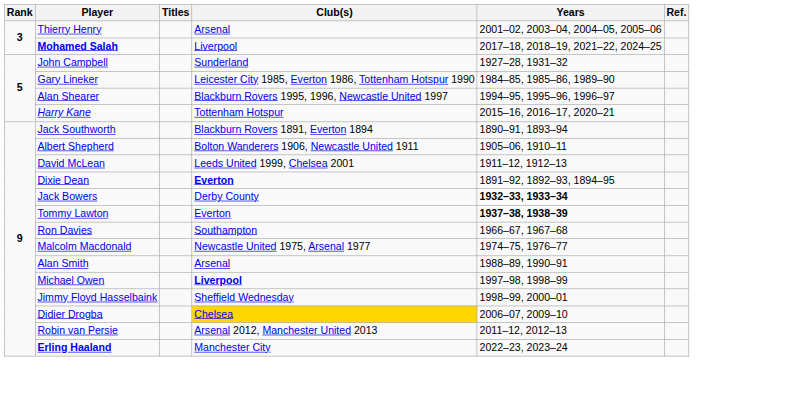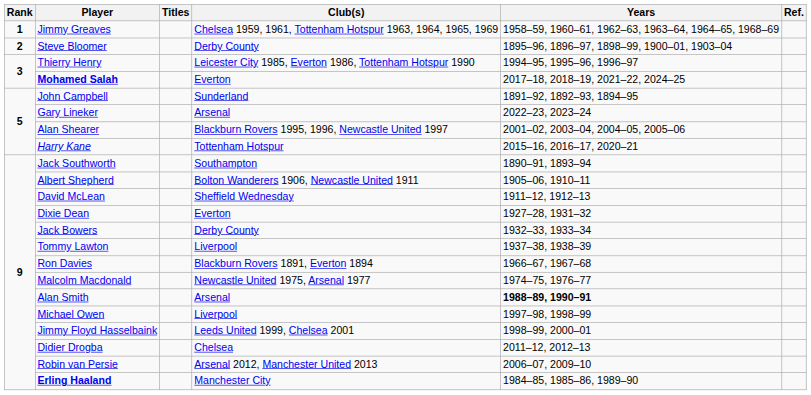+ row: 1 | Jimmy Greaves | Chelsea 1959, 1961, Tottenham Hotspur 1963, 1964, 1965, 1969 | 1958–59, 1960–61, 1962–63, 1963–64, 1964–65, 1968–69
+ row: 2 | Steve Bloomer | Derby County | 1895–96, 1896–97, 1898–99, 1900–01, 1903–04
Thierry Henry | Club(s): Arsenal -> Leicester City 1985, Everton 1986, Tottenham Hotspur 1990
Thierry Henry | Years: 2001–02, 2003–04, 2004–05, 2005–06 -> 1994–95, 1995–96, 1996–97
Mohamed Salah | Club(s): Liverpool -> Everton
John Campbell | Years: 1927–28, 1931–32 -> 1891–92, 1892–93, 1894–95
Gary Lineker | Club(s): Leicester City 1985, Everton 1986, Tottenham Hotspur 1990 -> Arsenal
Gary Lineker | Years: 1984–85, 1985–86, 1989–90 -> 2022–23, 2023–24
Alan Shearer | Years: 1994–95, 1995–96, 1996–97 -> 2001–02, 2003–04, 2004–05, 2005–06
Jack Southworth | Club(s): Blackburn Rovers 1891, Everton 1894 -> Southampton
David McLean | Club(s): Leeds United 1999, Chelsea 2001 -> Sheffield Wednesday
Dixie Dean | Club(s): bold -> normal
Dixie Dean | Years: 1891–92, 1892–93, 1894–95 -> 1927–28, 1931–32
Jack Bowers | Years: bold -> normal
Tommy Lawton | Club(s): Everton -> Liverpool
Tommy Lawton | Years: bold -> normal
Ron Davies | Club(s): Southampton -> Blackburn Rovers 1891, Everton 1894
Alan Smith | Years: normal -> bold
Michael Owen | Club(s): bold -> normal
Jimmy Floyd Hasselbaink | Club(s): Sheffield Wednesday -> Leeds United 1999, Chelsea 2001
Didier Drogba | Club(s): gold background -> no background
Didier Drogba | Years: 2006–07, 2009–10 -> 2011–12, 2012–13
Robin van Persie | Years: 2011–12, 2012–13 -> 2006–07, 2009–10
Erling Haaland | Years: 2022–23, 2023–24 -> 1984–85, 1985–86, 1989–90
